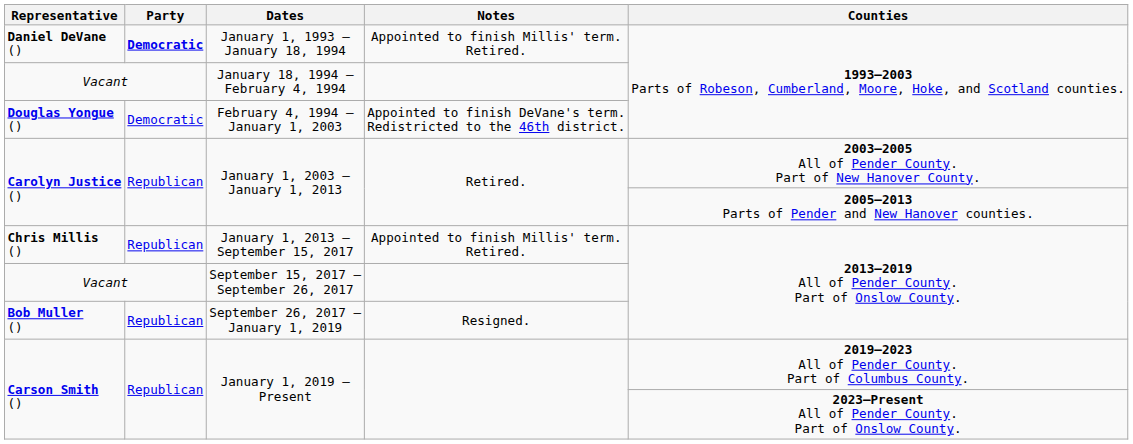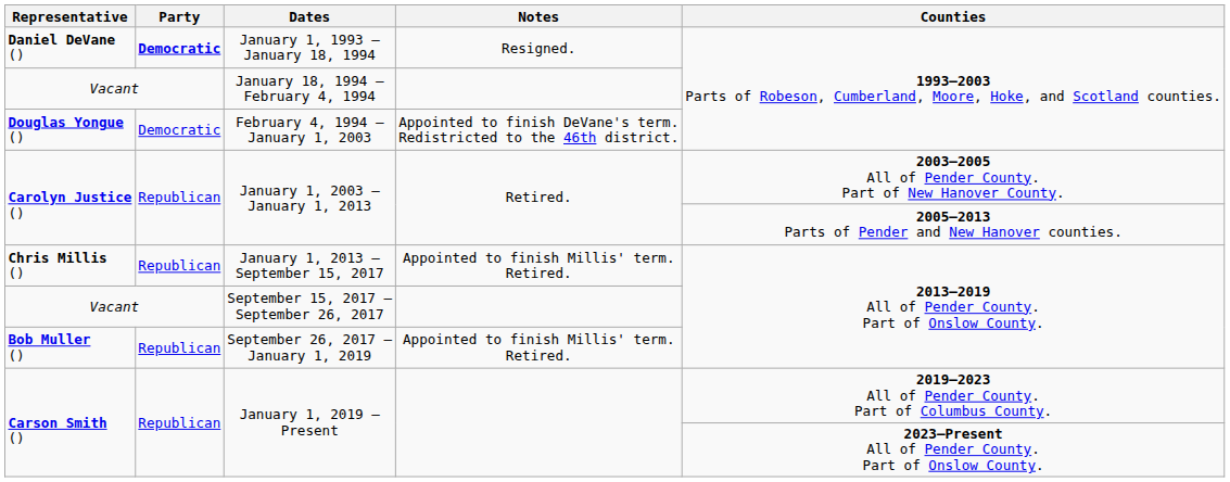January 1, 1993 – January 18, 1994 | Notes: Appointed to finish Millis' term. Retired. -> Resigned.
September 26, 2017 – January 1, 2019 | Notes: Resigned. -> Appointed to finish Millis' term. Retired.
